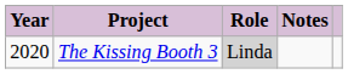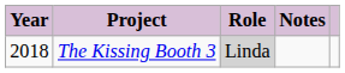The Kissing Booth 3 | Year: 2020 -> 2018
